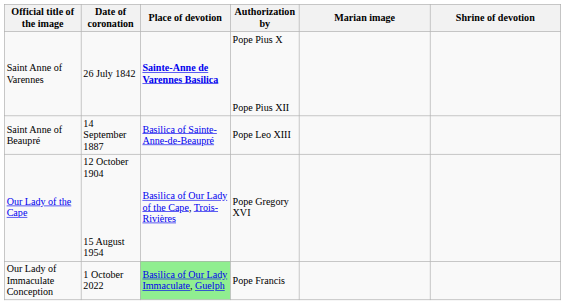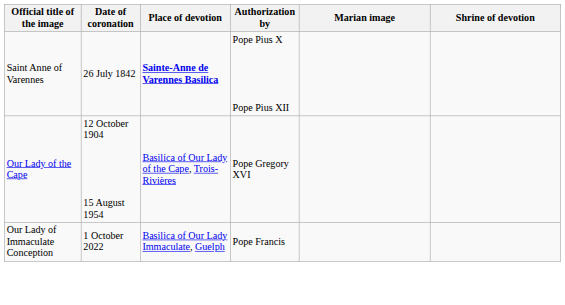- row: Saint Anne of Beaupré | 14 September 1887 | Basilica of Sainte-Anne-de-Beaupré | Pope Leo XIII
Our Lady of Immaculate Conception | Place of devotion: lightgreen background -> no background
